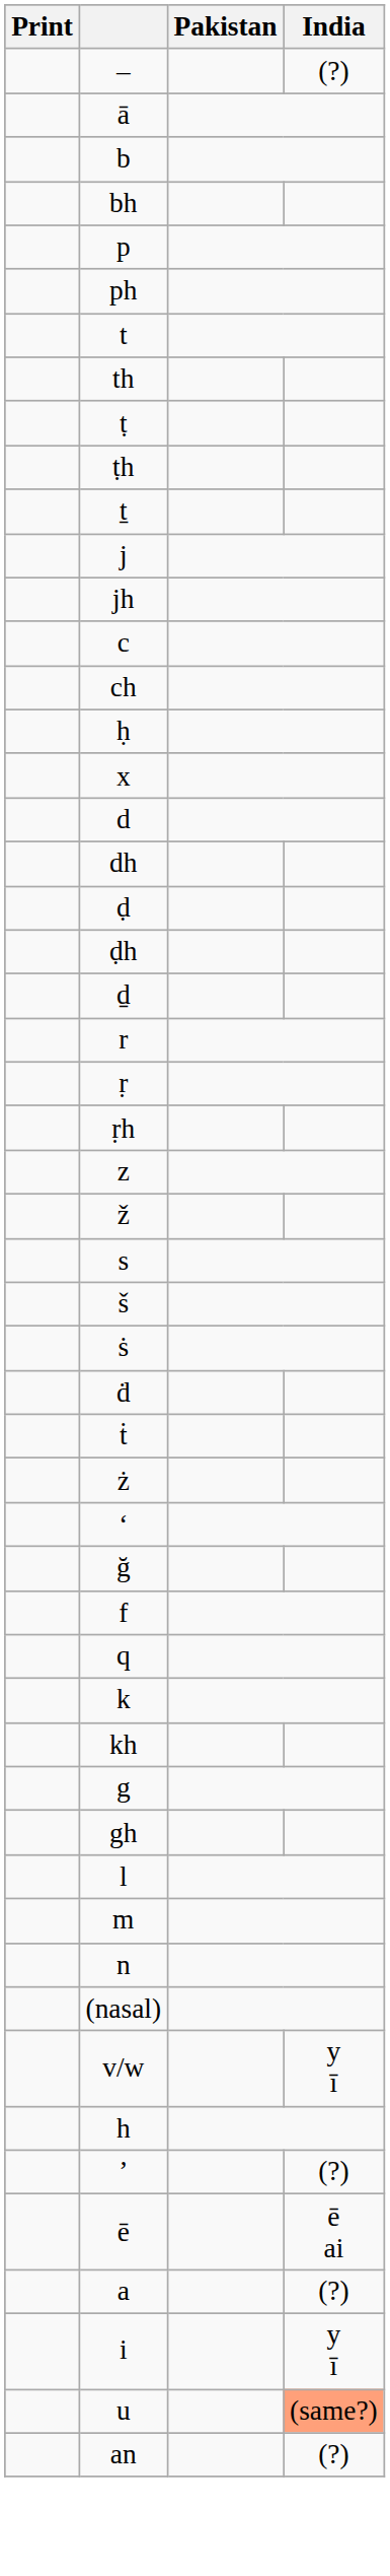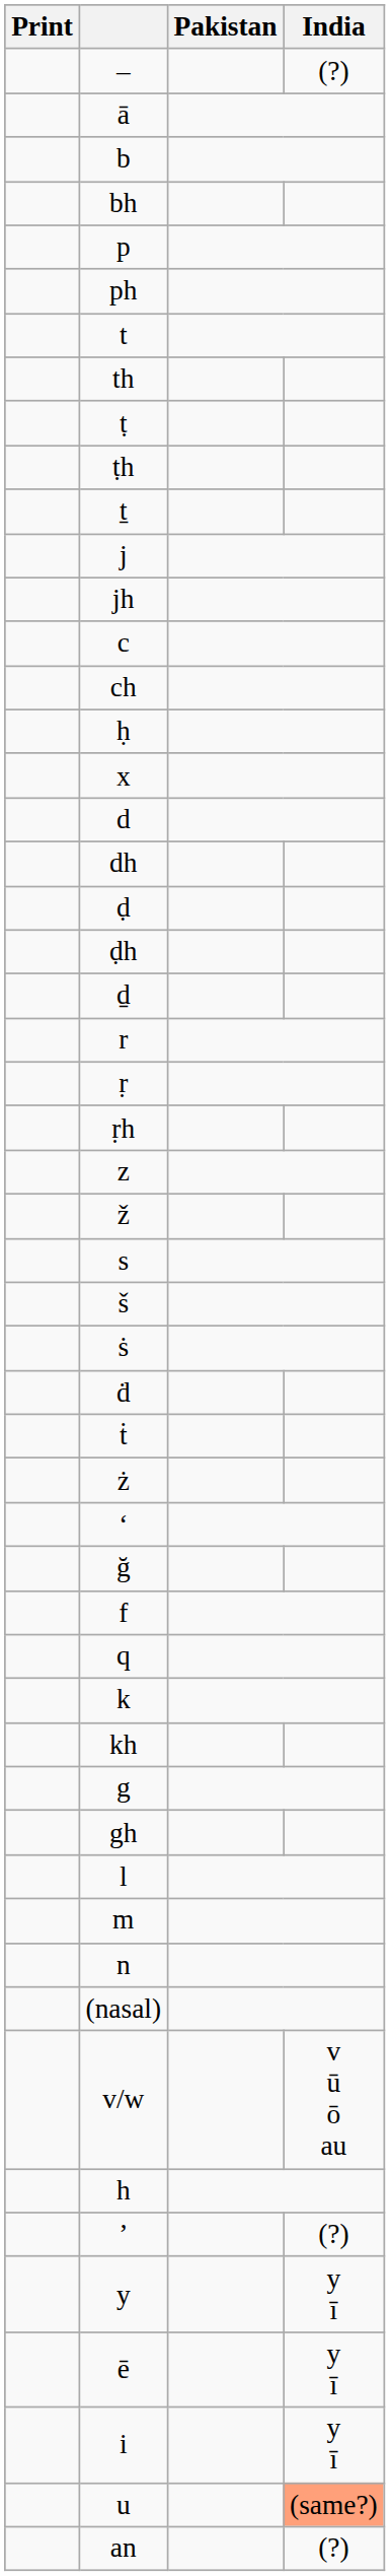v/w | India: y ī -> v ū ō au
+ row: y | y ī
ē | India: ē ai -> y ī
- row: a | (?)
